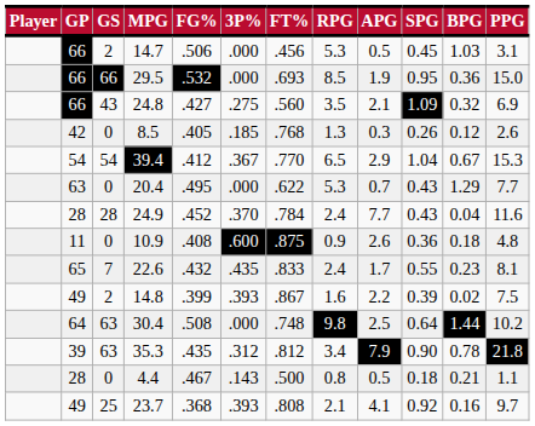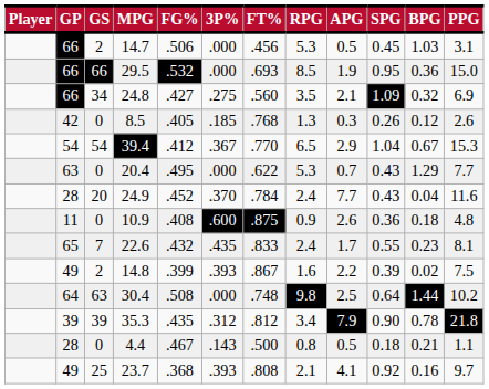24.8 | GS: 43 -> 34
24.9 | GS: 28 -> 20
35.3 | GS: 63 -> 39
